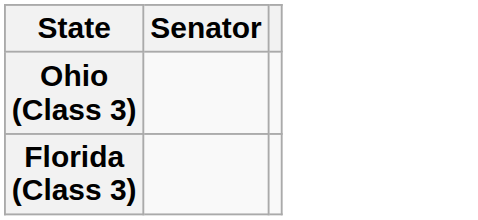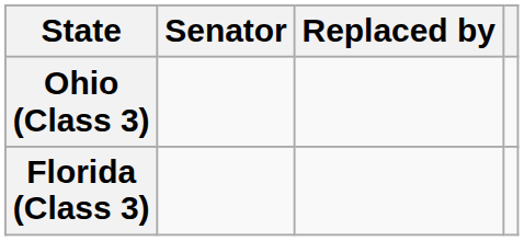+ column: Replaced by
